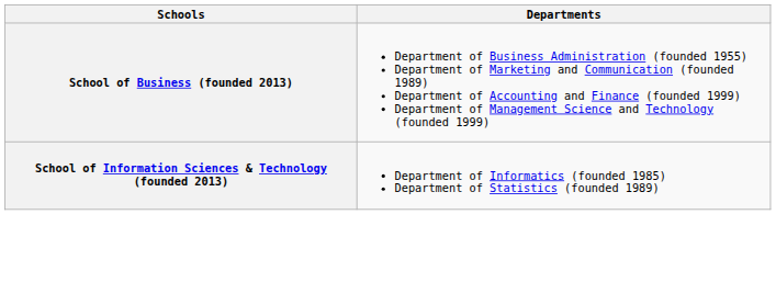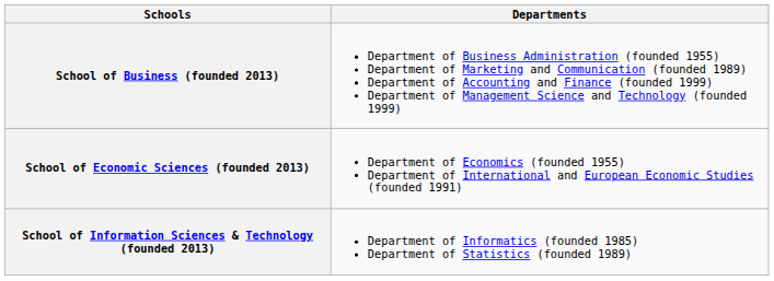+ row: School of Economic Sciences (founded 2013) | Department of Economics (founded 1955) Department of International and European Economic Studies (founded 1991)
